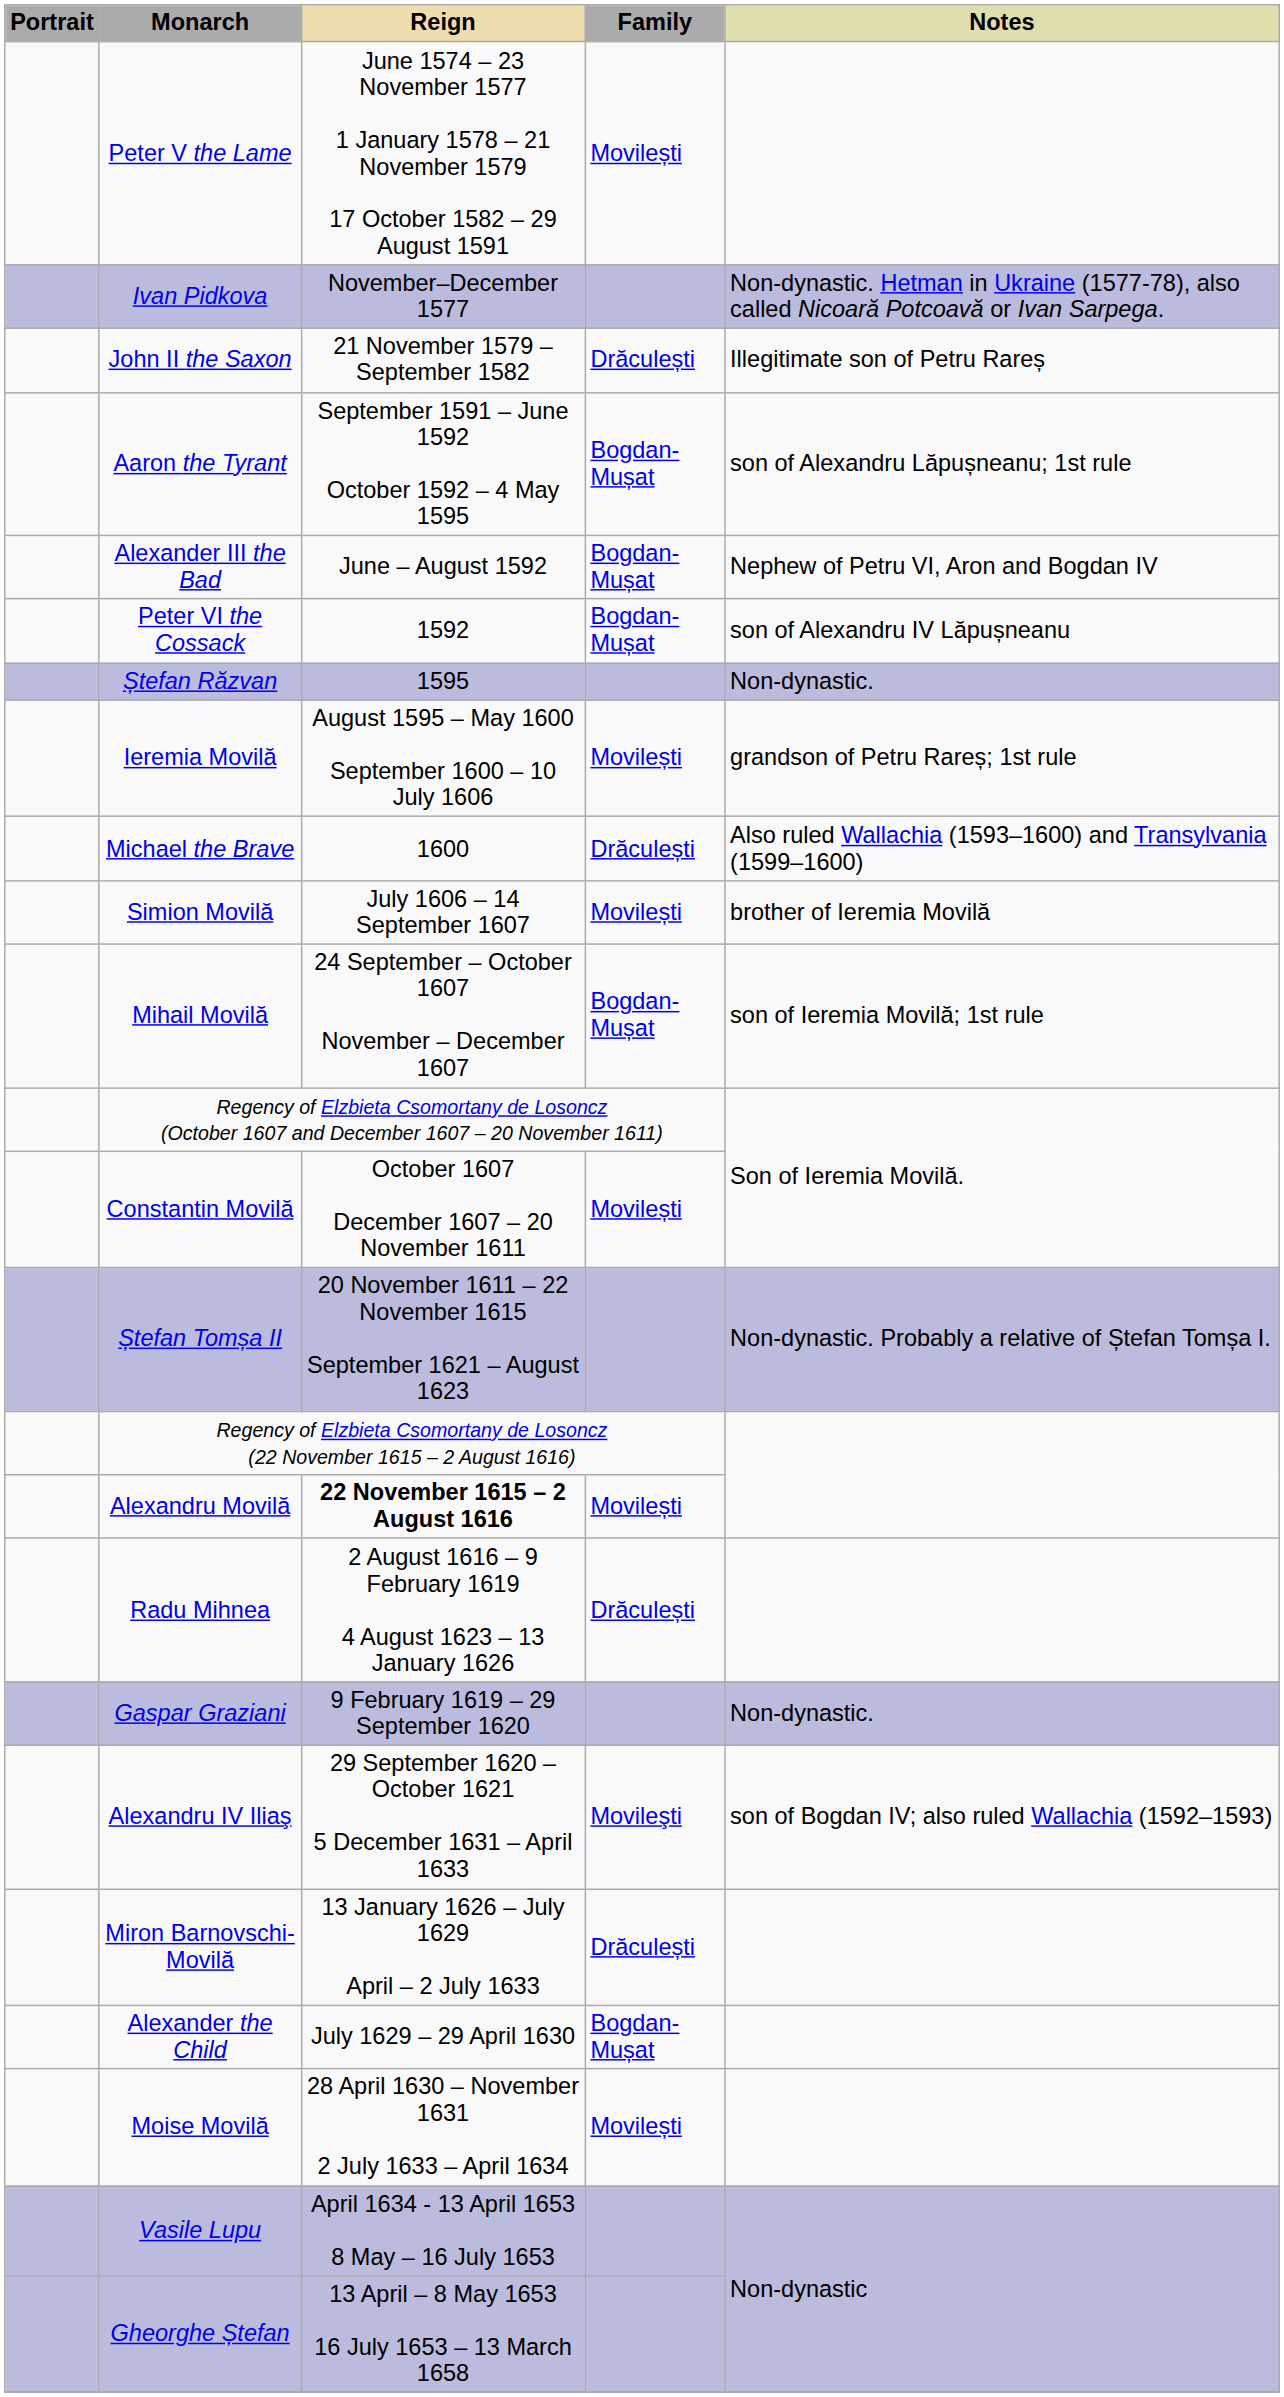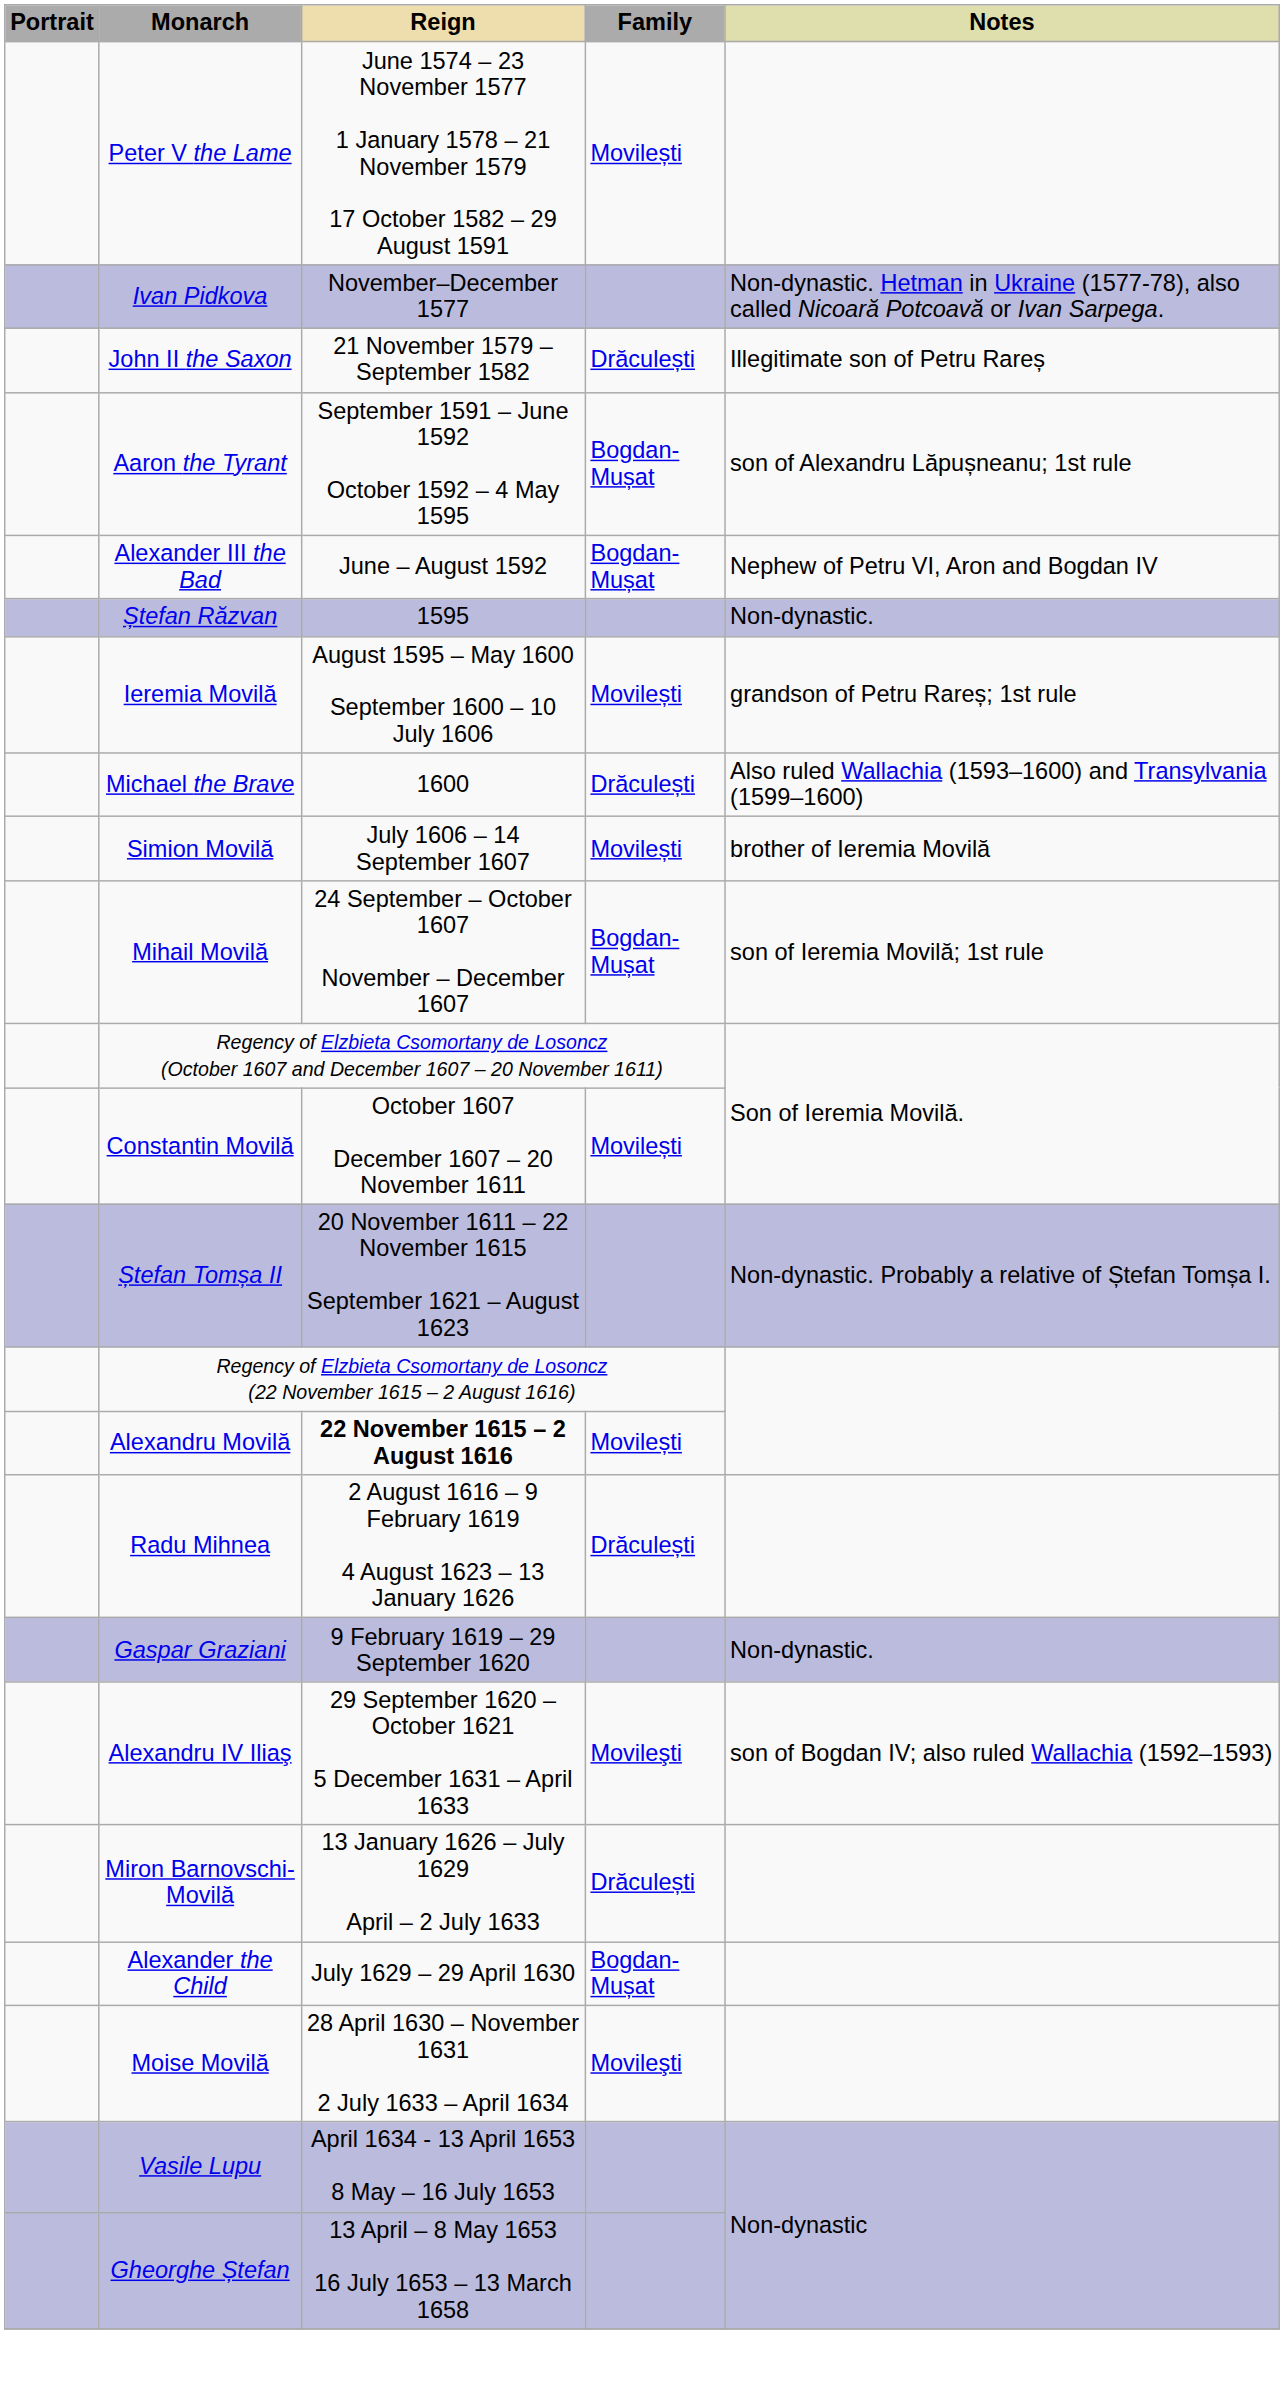- row: Peter VI the Cossack | 1592 | Bogdan-Mușat | son of Alexandru IV Lăpușneanu
Moise Movilă | Family: Movilești -> Movileşti
